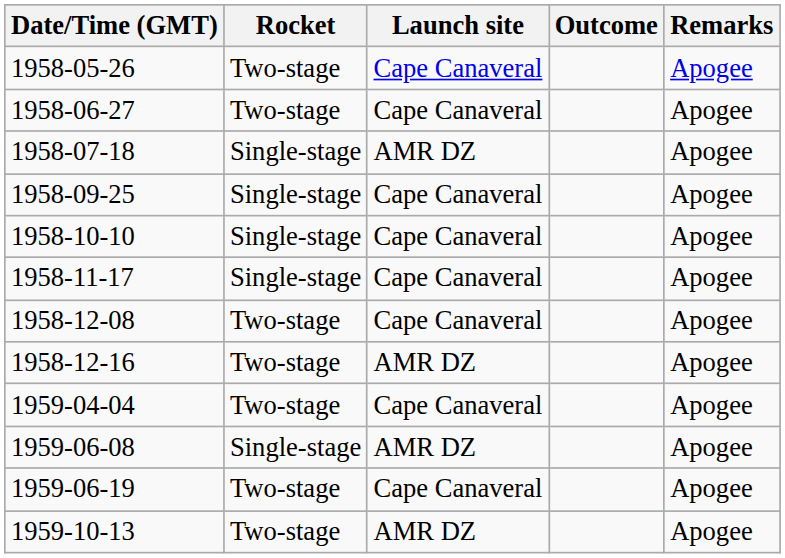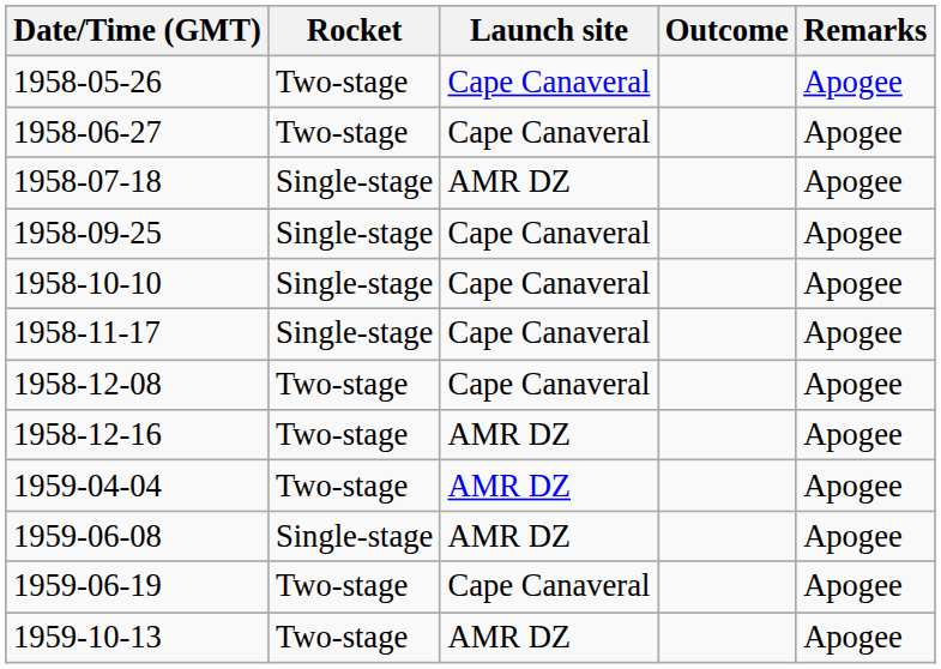1959-04-04 | Launch site: Cape Canaveral -> AMR DZ
